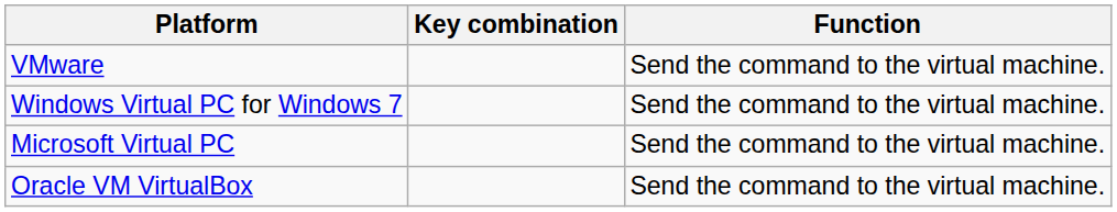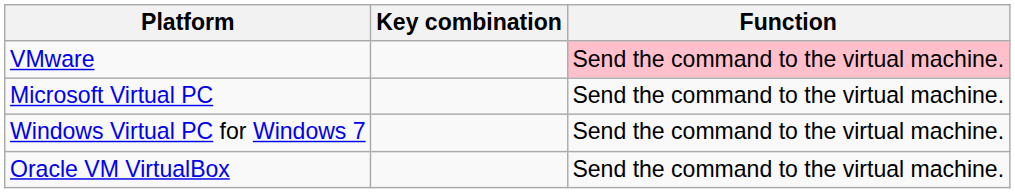VMware | Function: no background -> pink background
rows swapped: Microsoft Virtual PC <-> Windows Virtual PC for Windows 7
